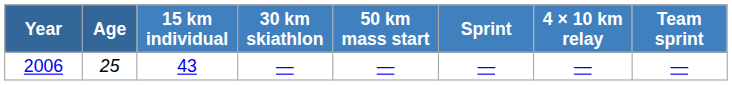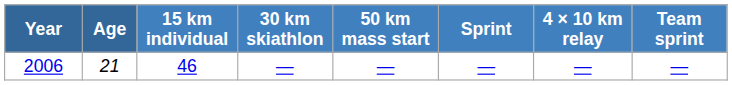2006 | Age: 25 -> 21
2006 | 15 km individual: 43 -> 46
